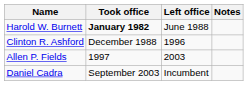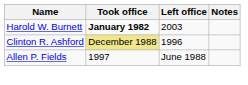Harold W. Burnett | Left office: June 1988 -> 2003
Clinton R. Ashford | Took office: no background -> khaki background
Allen P. Fields | Left office: 2003 -> June 1988
- row: Daniel Cadra | September 2003 | Incumbent
